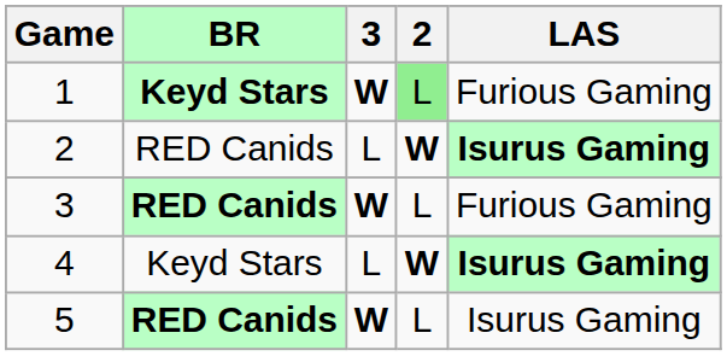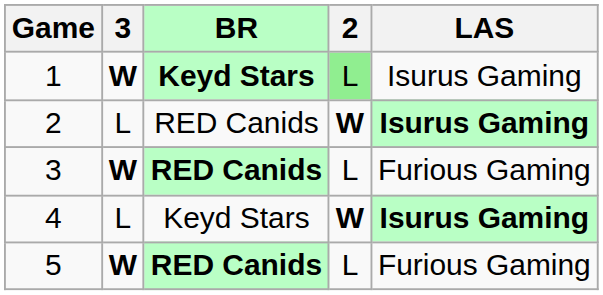columns swapped: BR <-> 3
1 | LAS: Furious Gaming -> Isurus Gaming
5 | LAS: Isurus Gaming -> Furious Gaming
